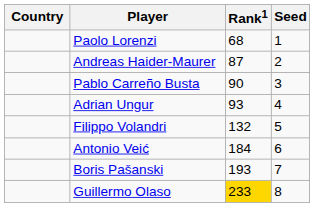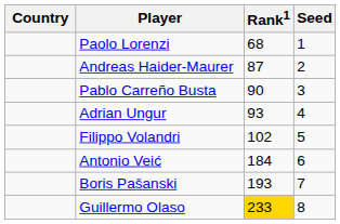Filippo Volandri | Rank1: 132 -> 102
